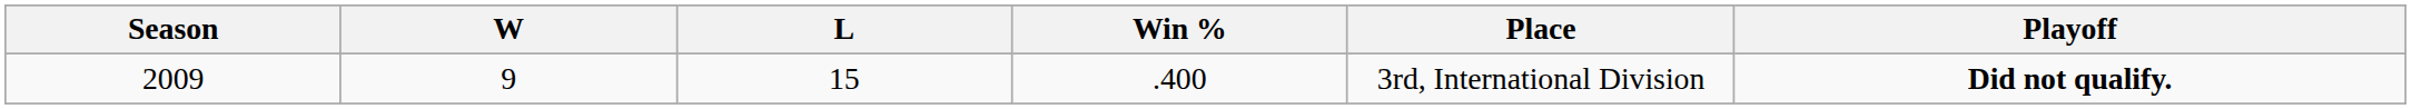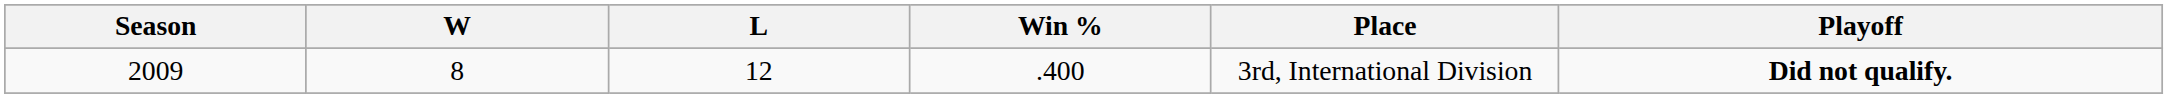2009 | W: 9 -> 8
2009 | L: 15 -> 12
